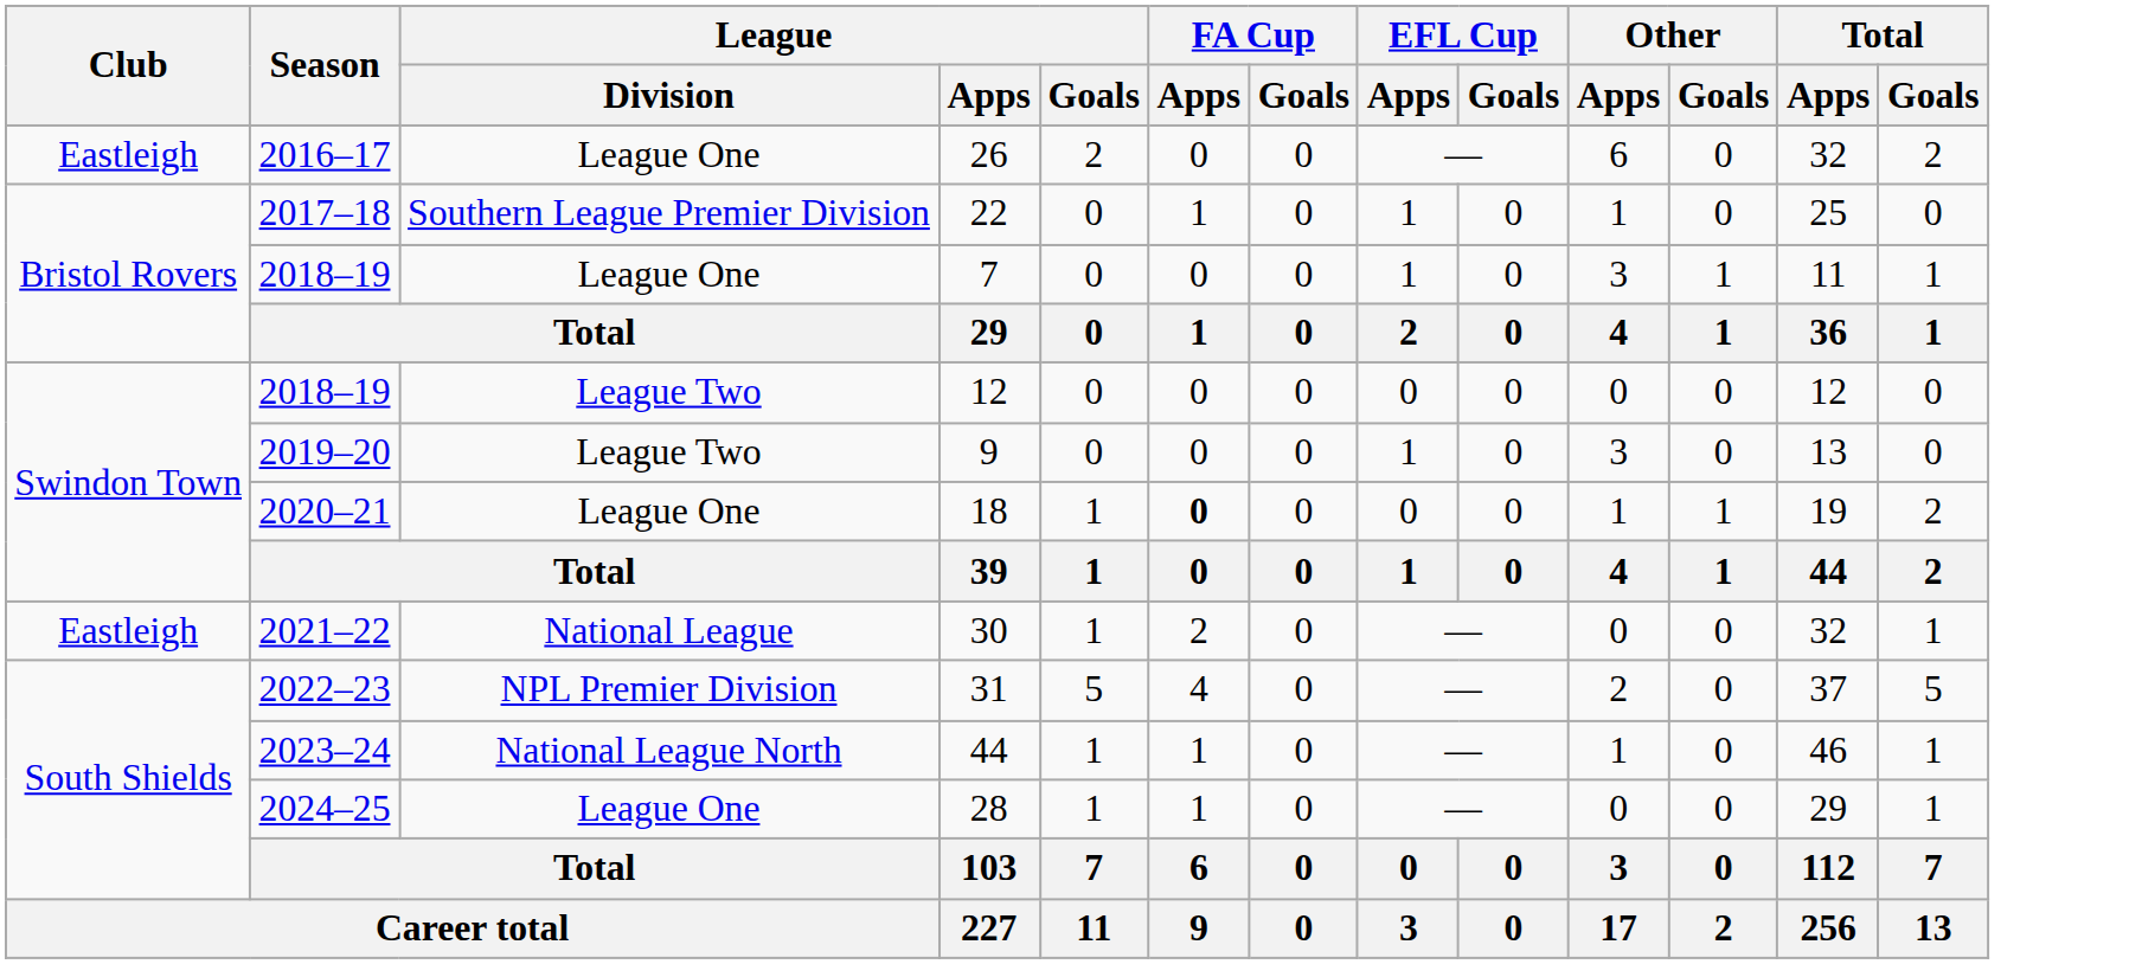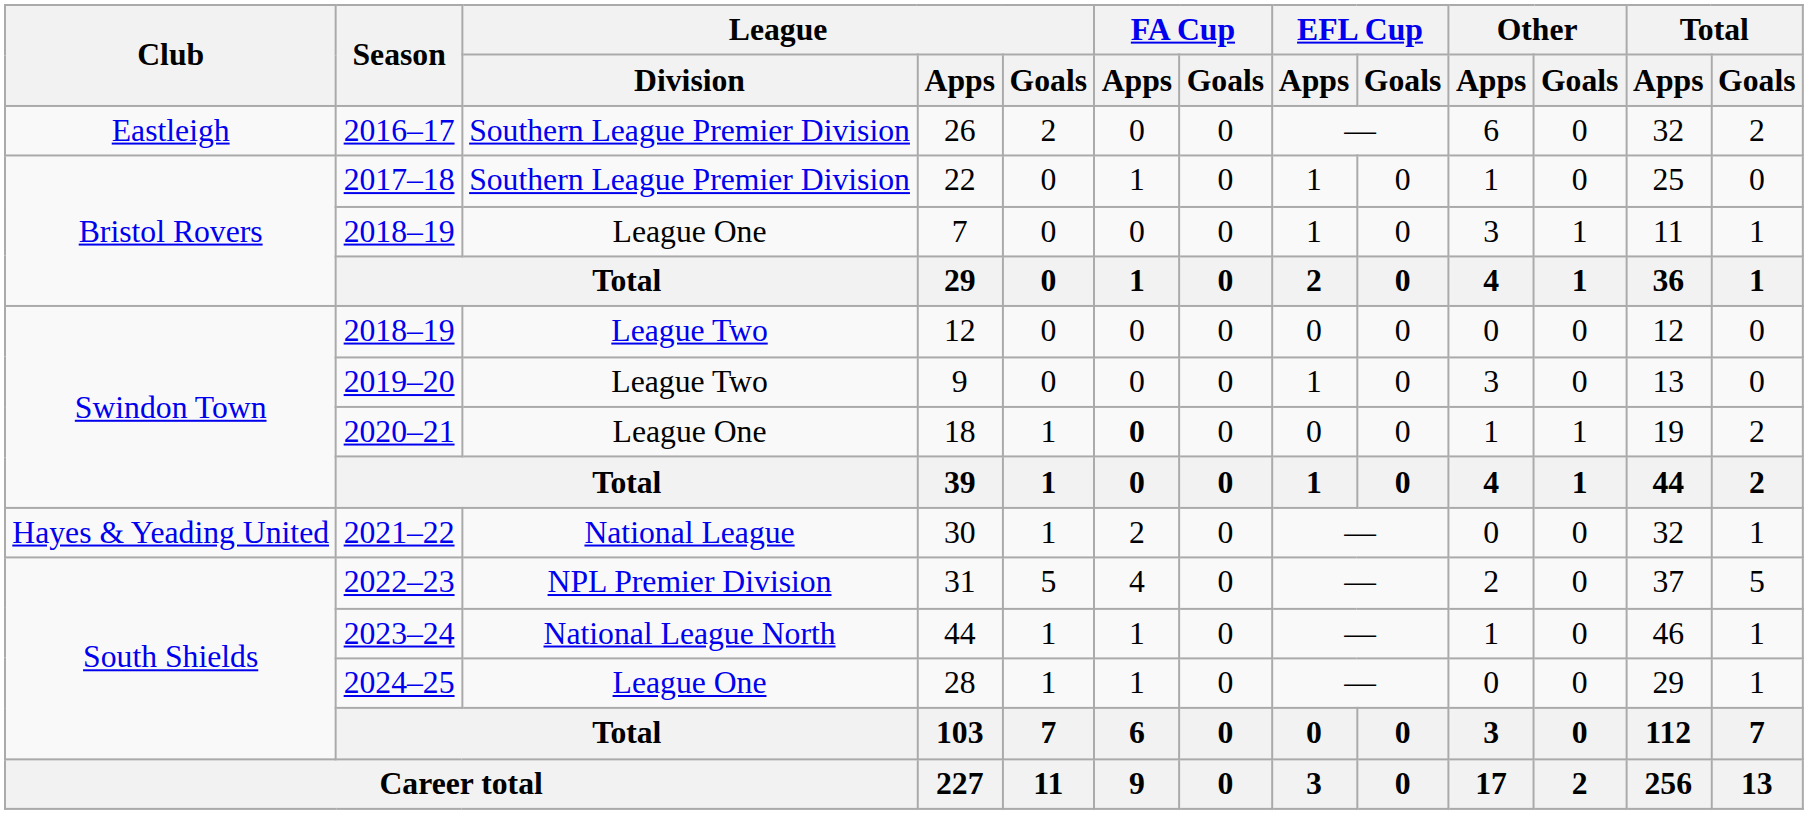26 | League / Division: League One -> Southern League Premier Division
30 | Club: Eastleigh -> Hayes & Yeading United
